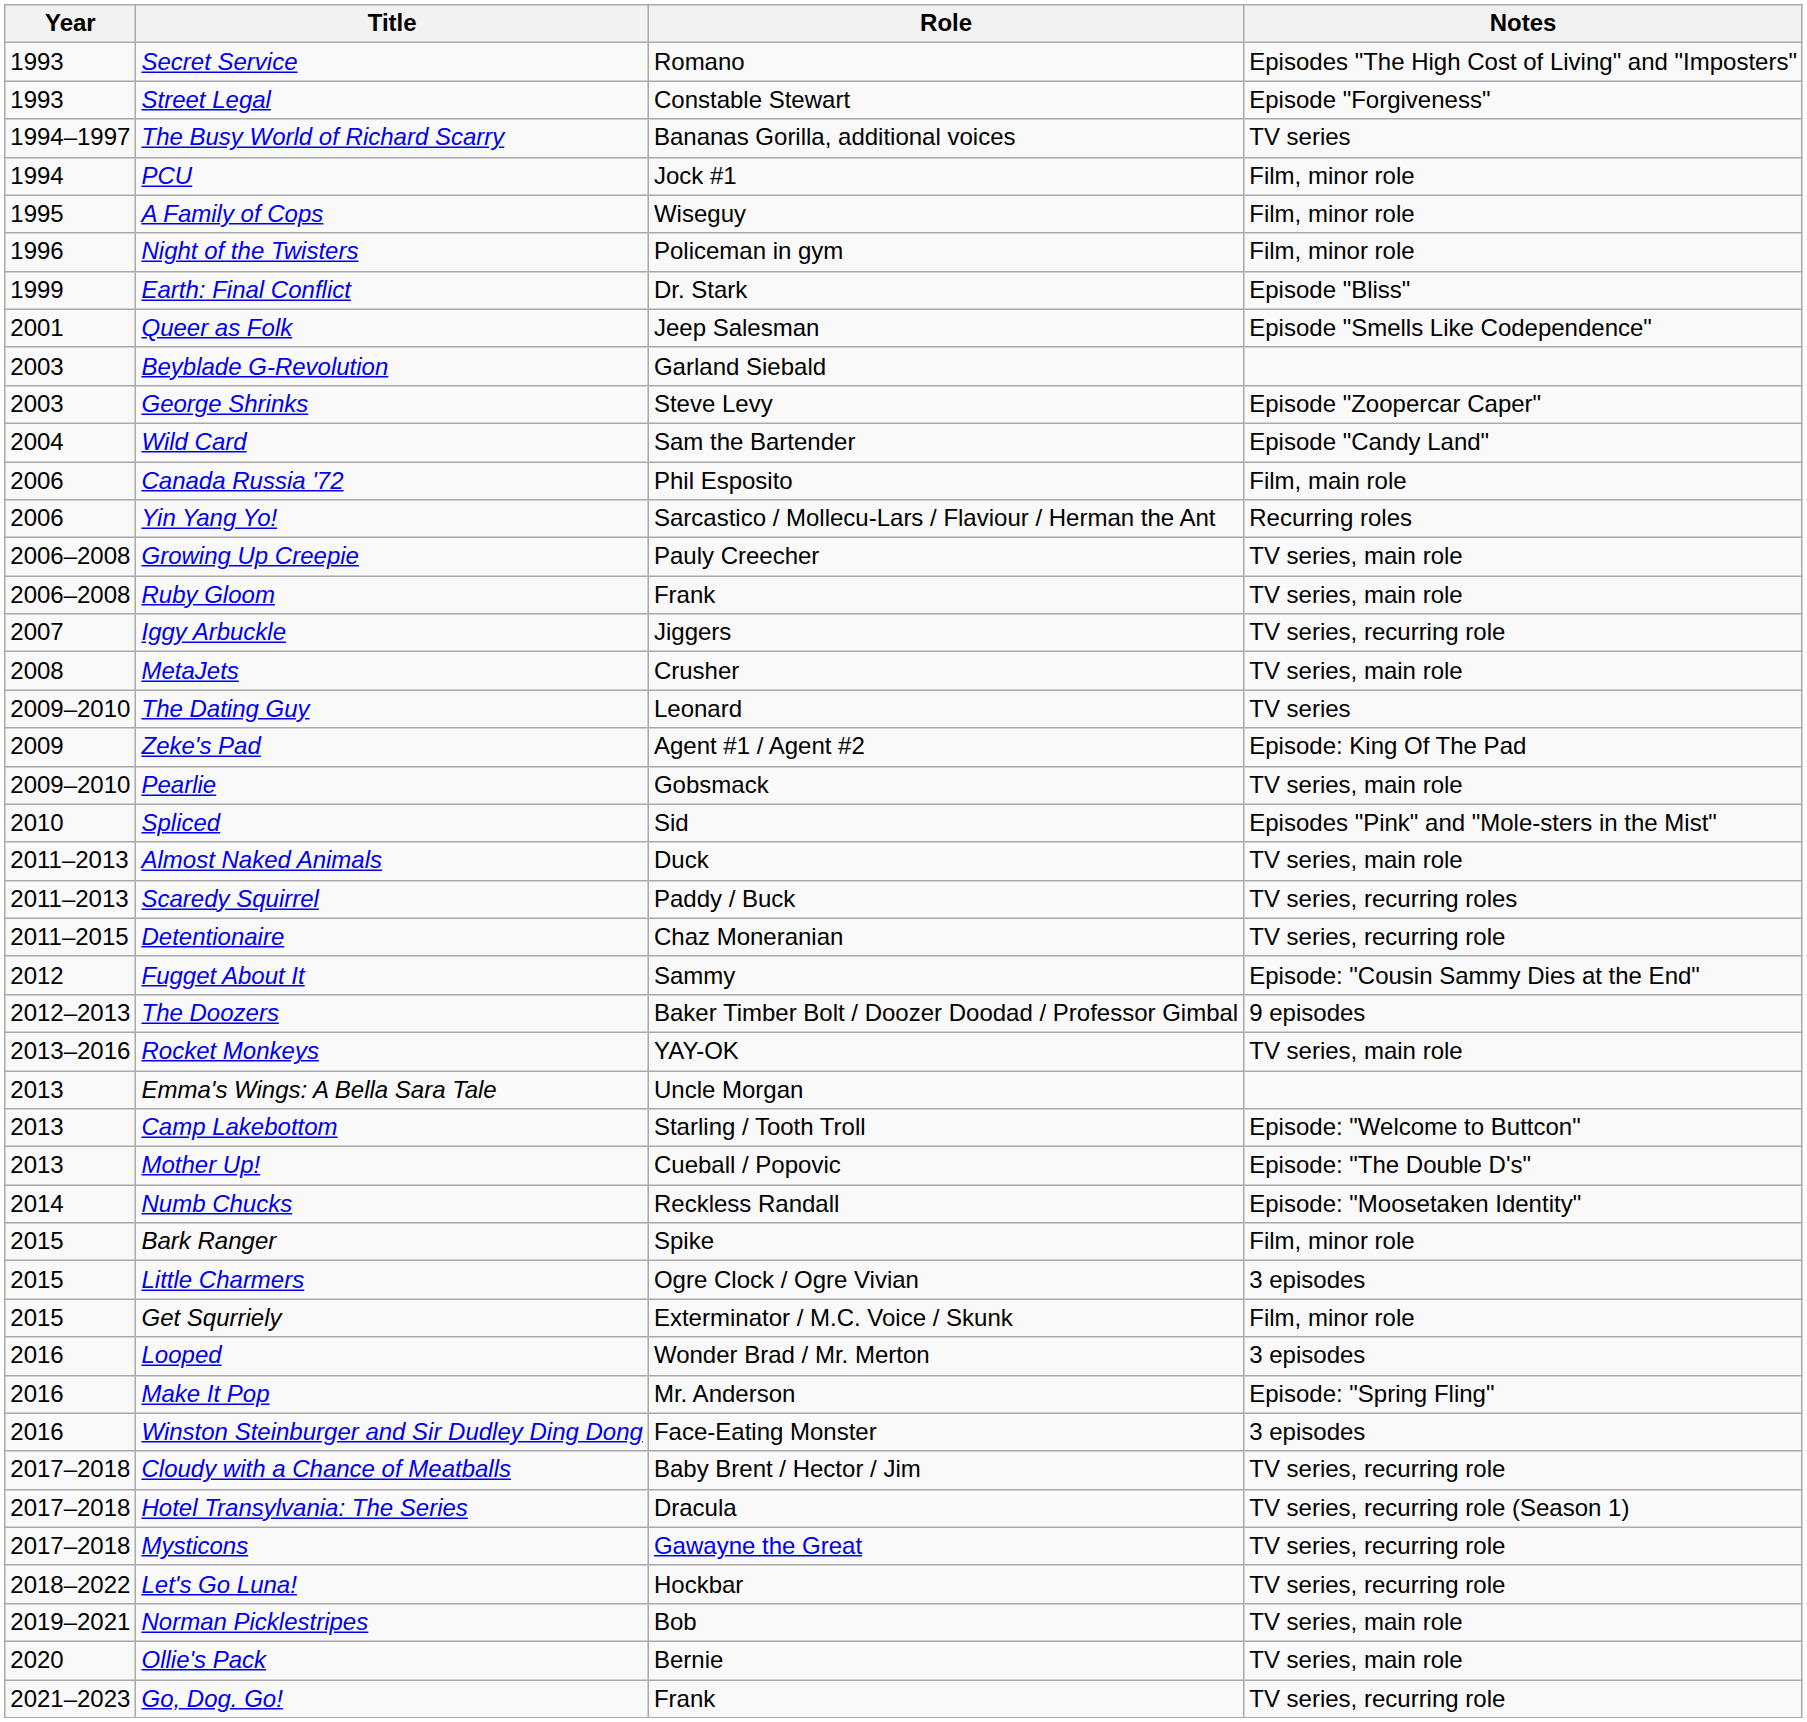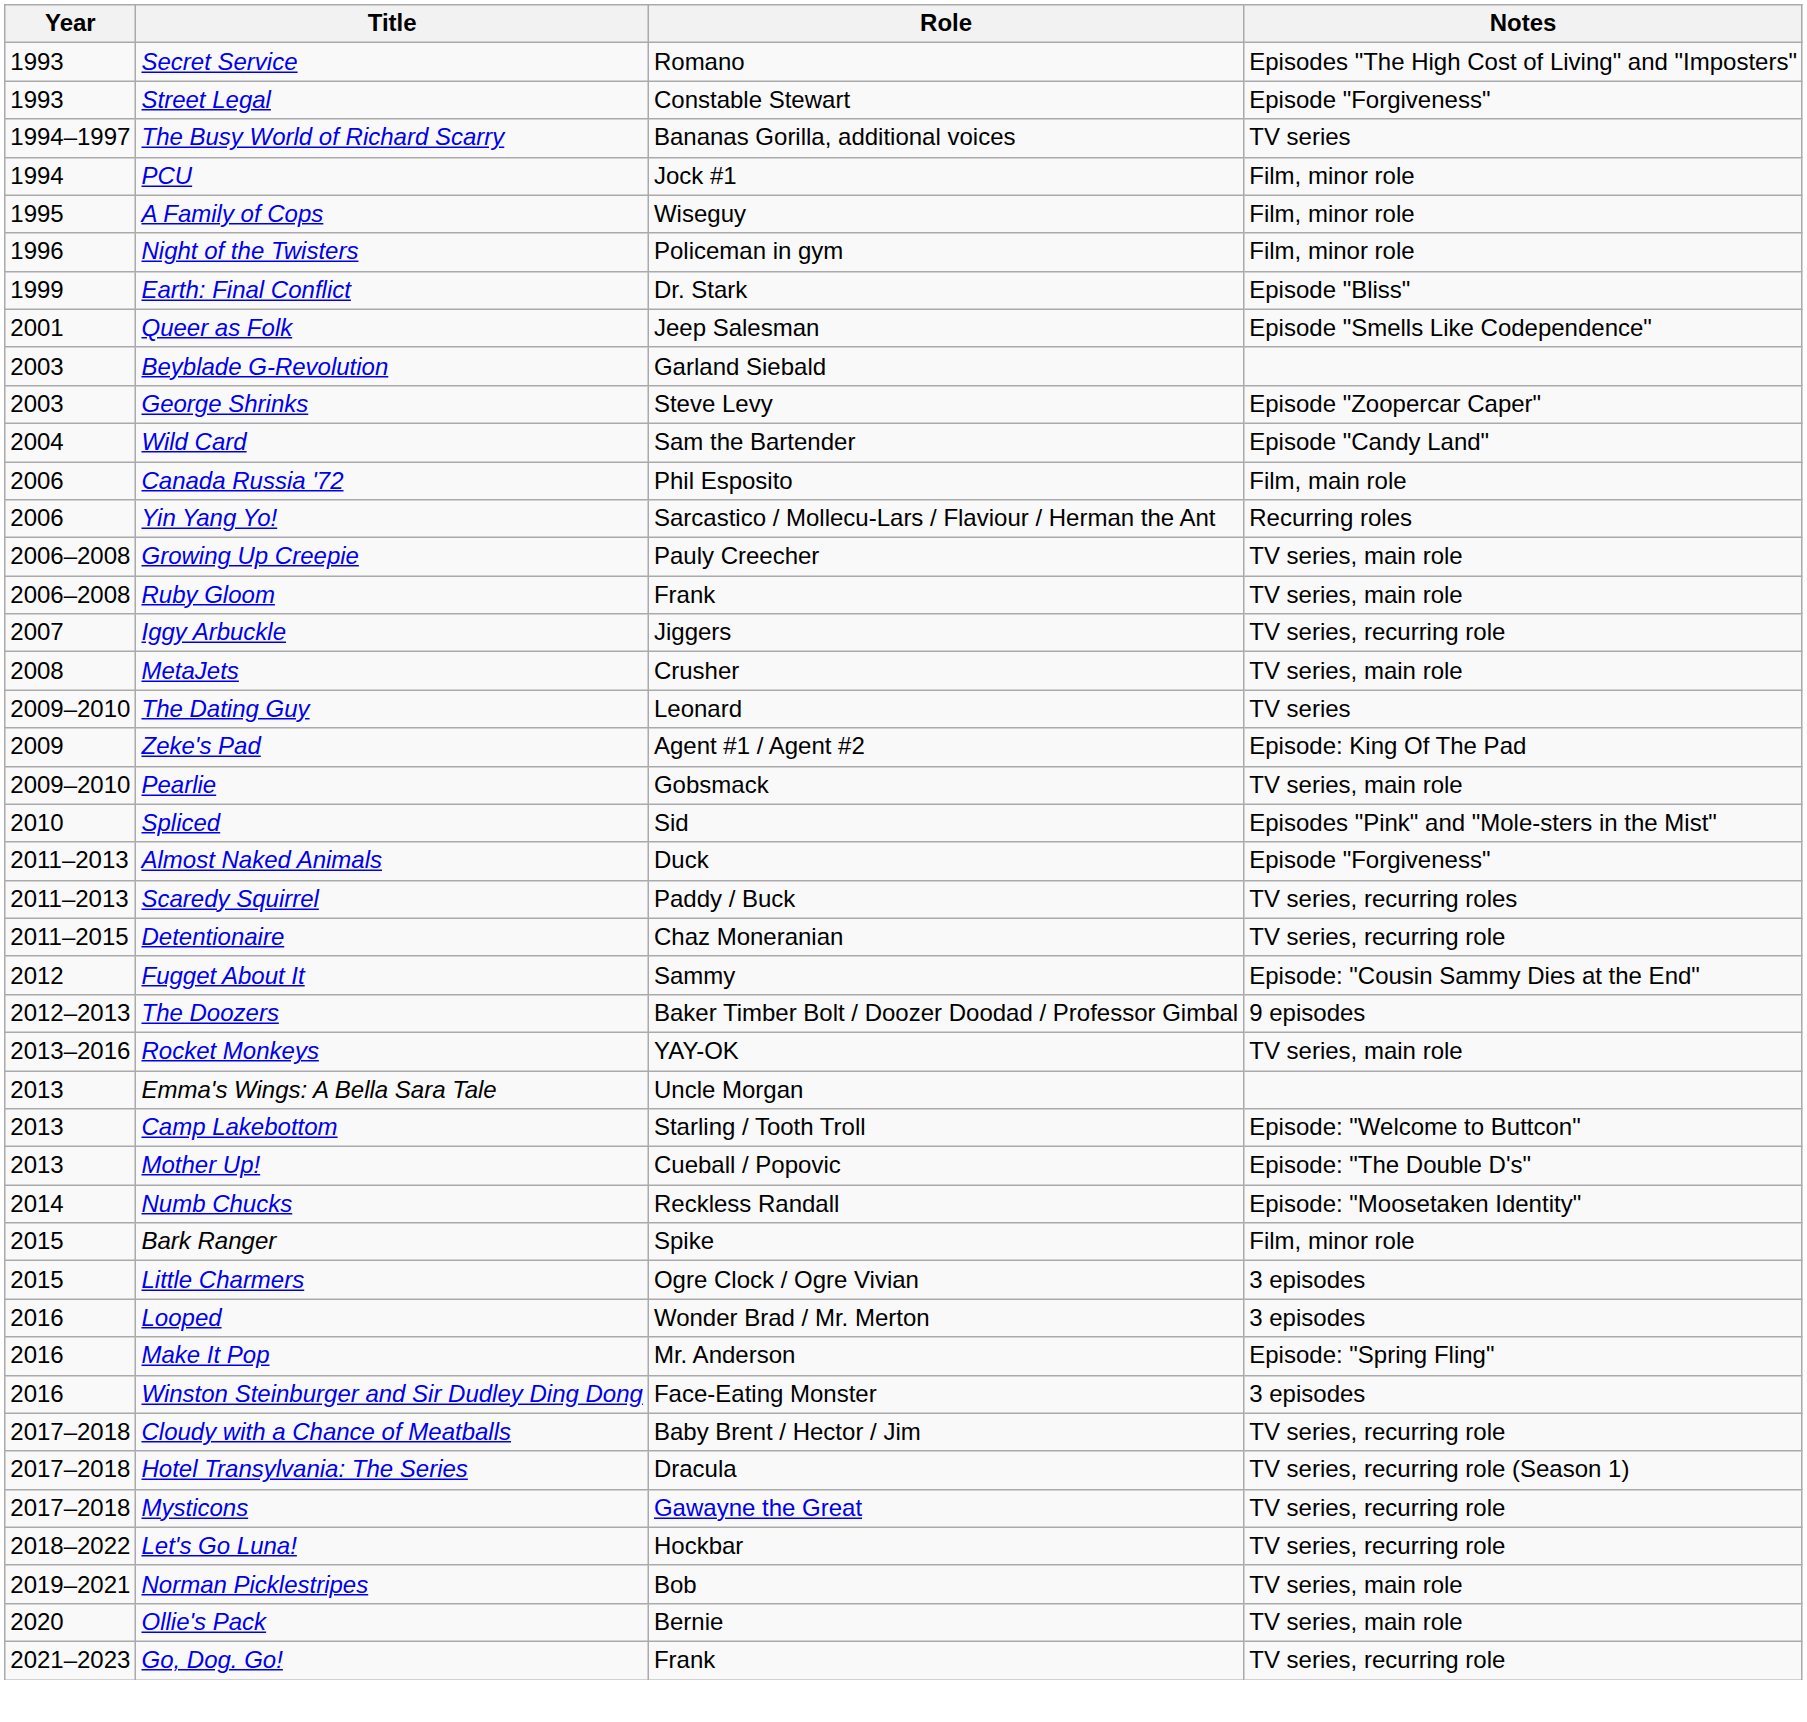Almost Naked Animals | Notes: TV series, main role -> Episode "Forgiveness"
- row: 2015 | Get Squrriely | Exterminator / M.C. Voice / Skunk | Film, minor role
